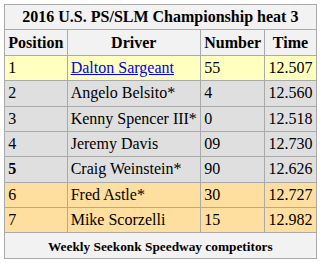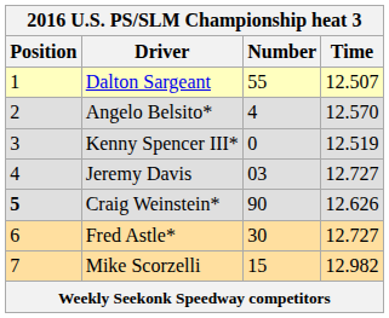Angelo Belsito* | Time: 12.560 -> 12.570
Kenny Spencer III* | Time: 12.518 -> 12.519
Jeremy Davis | Number: 09 -> 03
Jeremy Davis | Time: 12.730 -> 12.727
